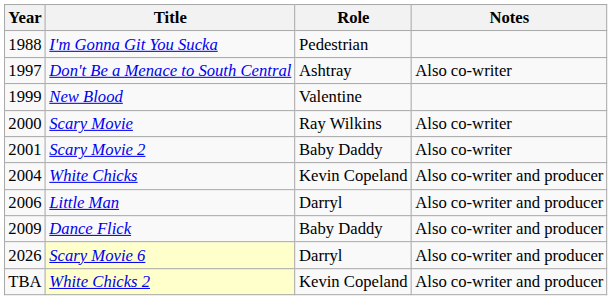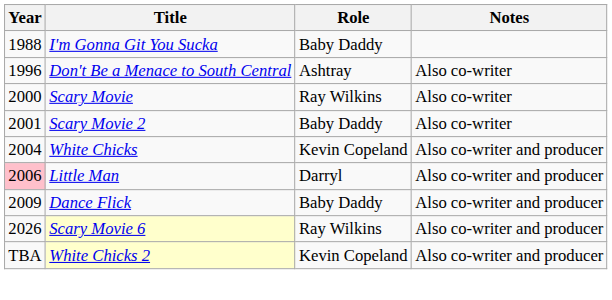I'm Gonna Git You Sucka | Role: Pedestrian -> Baby Daddy
Don't Be a Menace to South Central | Year: 1997 -> 1996
- row: 1999 | New Blood | Valentine
Little Man | Year: no background -> pink background
Scary Movie 6 | Role: Darryl -> Ray Wilkins
